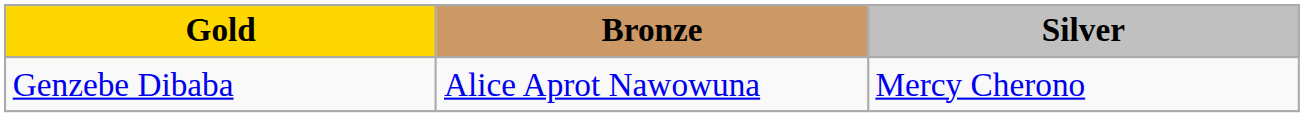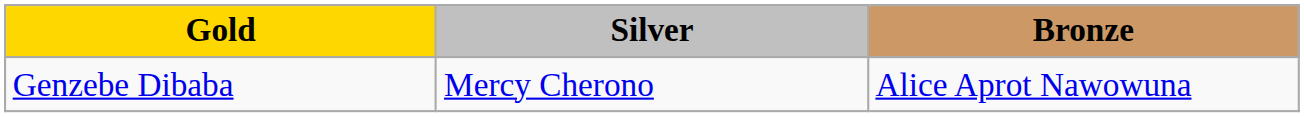columns swapped: Silver <-> Bronze
